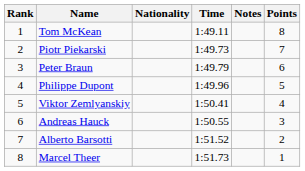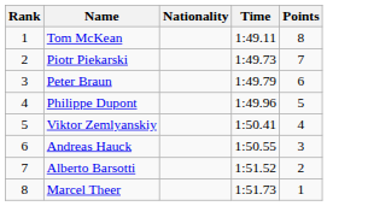- column: Notes
